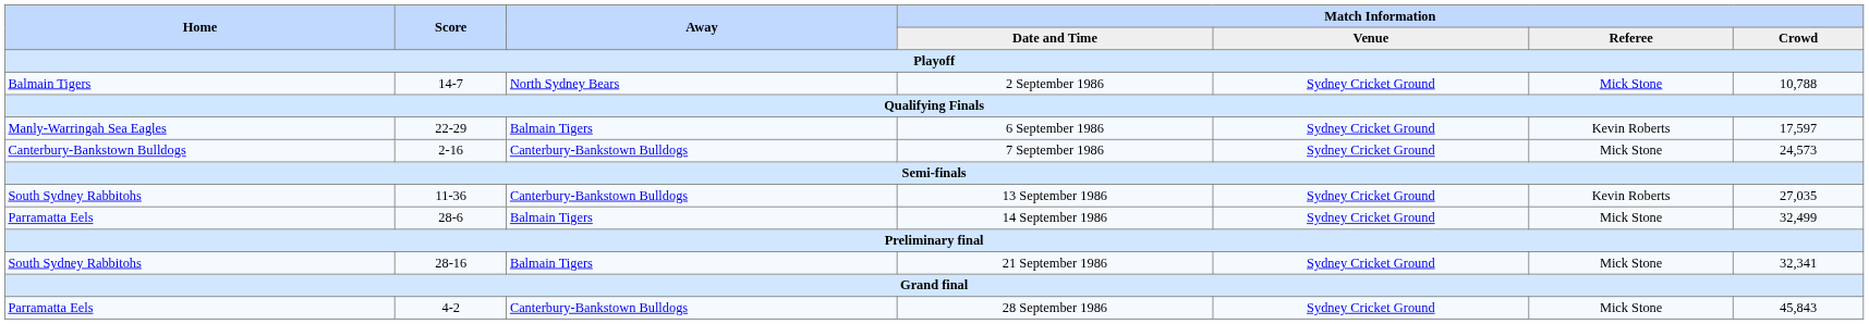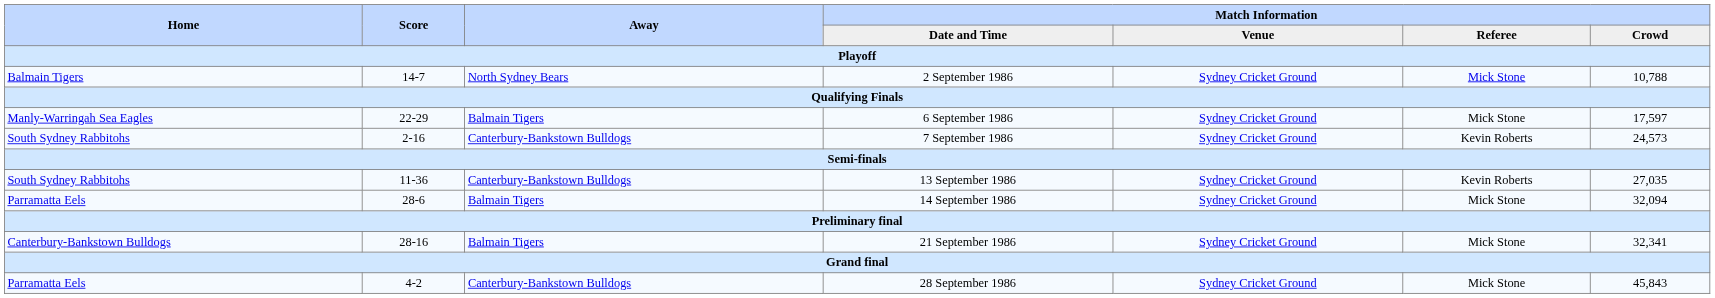6 September 1986 | Match Information / Referee: Kevin Roberts -> Mick Stone
7 September 1986 | Home: Canterbury-Bankstown Bulldogs -> South Sydney Rabbitohs
7 September 1986 | Match Information / Referee: Mick Stone -> Kevin Roberts
14 September 1986 | Match Information / Crowd: 32,499 -> 32,094
21 September 1986 | Home: South Sydney Rabbitohs -> Canterbury-Bankstown Bulldogs
